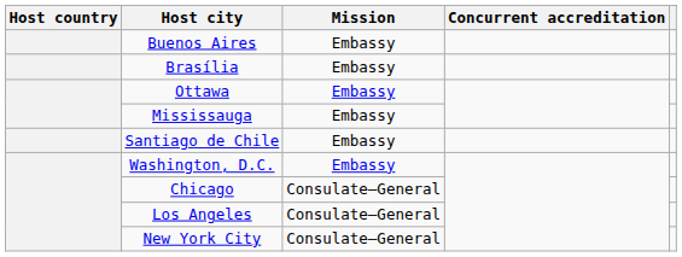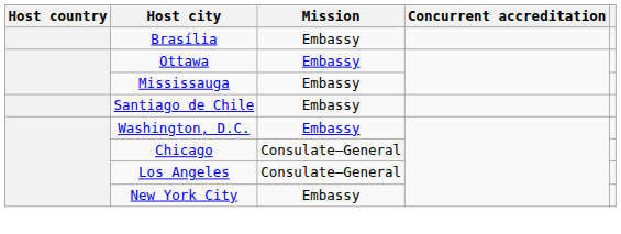- row: Buenos Aires | Embassy
New York City | Mission: Consulate–General -> Embassy
